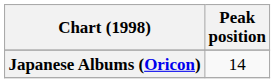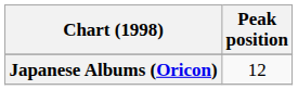Japanese Albums (Oricon) | Peak position: 14 -> 12
